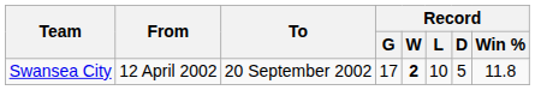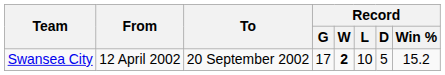Swansea City | Record / Win %: 11.8 -> 15.2
